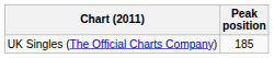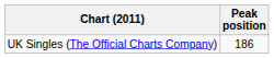UK Singles (The Official Charts Company) | Peak position: 185 -> 186
